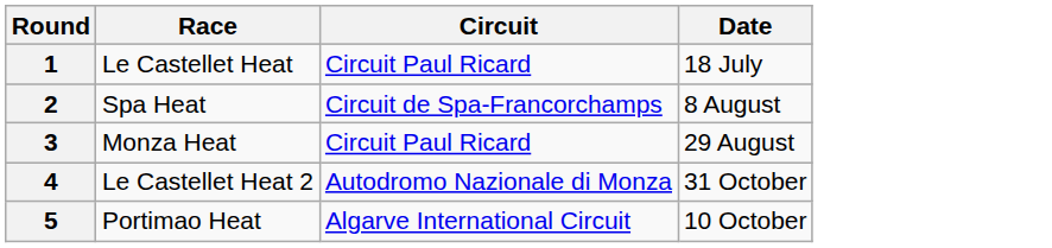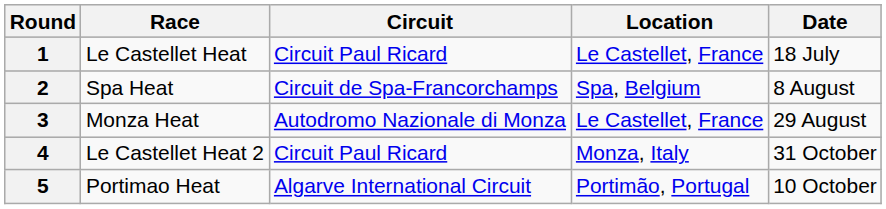+ column: Location | Le Castellet, France | Spa, Belgium | Le Castellet, France | Monza, Italy | Portimão, Portugal
3 | Circuit: Circuit Paul Ricard -> Autodromo Nazionale di Monza
4 | Circuit: Autodromo Nazionale di Monza -> Circuit Paul Ricard
